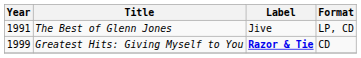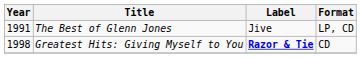Greatest Hits: Giving Myself to You | Year: 1999 -> 1998
